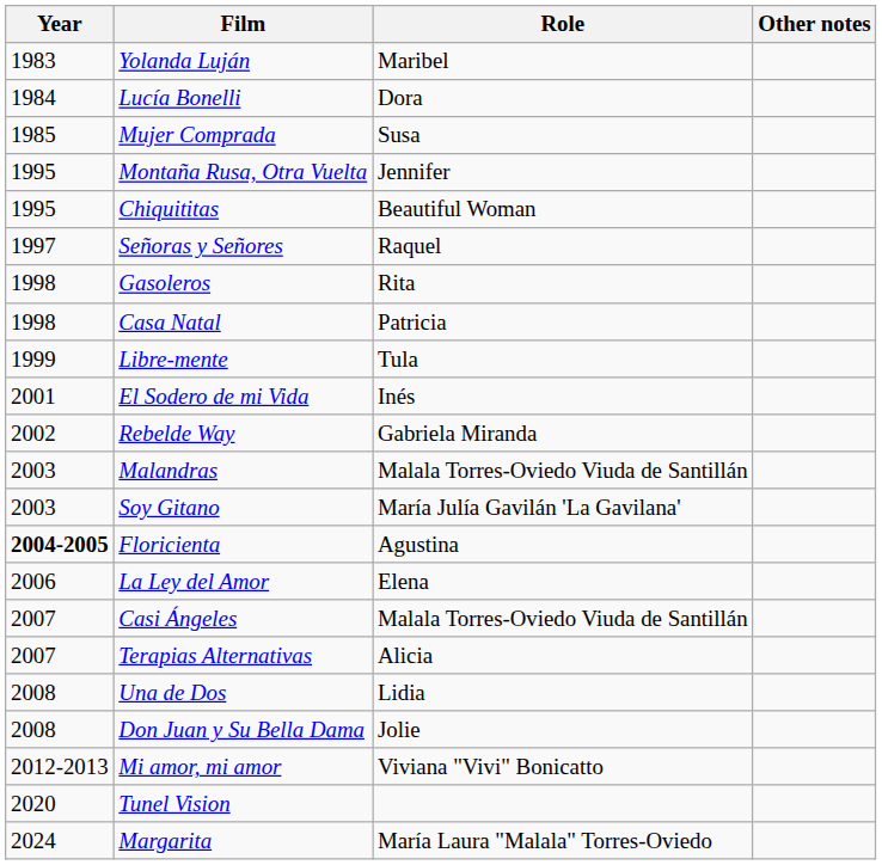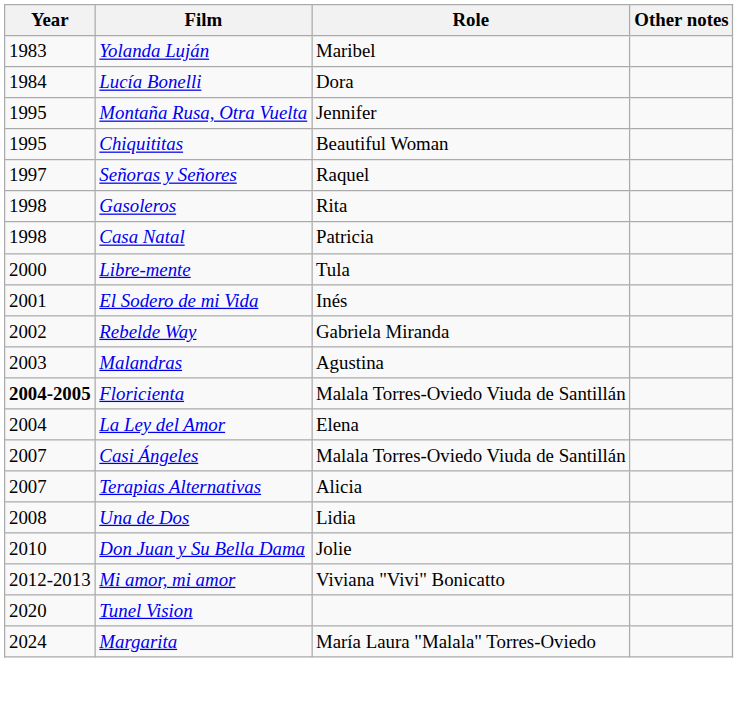- row: 1985 | Mujer Comprada | Susa
Libre-mente | Year: 1999 -> 2000
Malandras | Role: Malala Torres-Oviedo Viuda de Santillán -> Agustina
- row: 2003 | Soy Gitano | María Julía Gavilán 'La Gavilana'
Floricienta | Role: Agustina -> Malala Torres-Oviedo Viuda de Santillán
La Ley del Amor | Year: 2006 -> 2004
Don Juan y Su Bella Dama | Year: 2008 -> 2010
